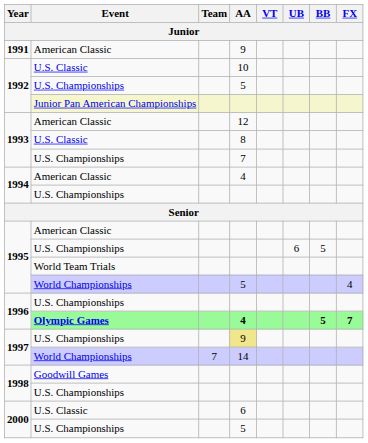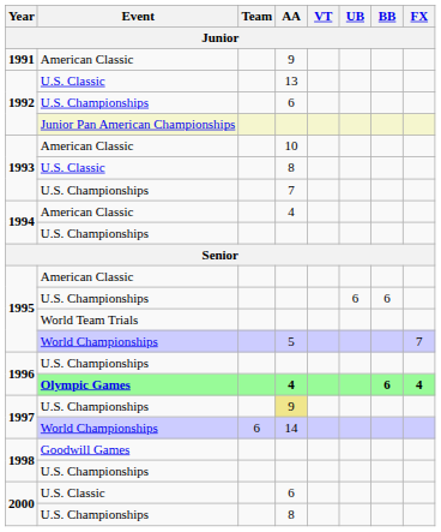1992 / U.S. Classic | AA: 10 -> 13
1992 / U.S. Championships | AA: 5 -> 6
1993 / American Classic | AA: 12 -> 10
1995 / U.S. Championships | BB: 5 -> 6
1995 / World Championships | FX: 4 -> 7
1996 / Olympic Games | BB: 5 -> 6
1996 / Olympic Games | FX: 7 -> 4
1997 / World Championships | Team: 7 -> 6
2000 / U.S. Championships | AA: 5 -> 8
